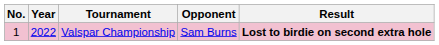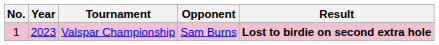Valspar Championship | Year: 2022 -> 2023
